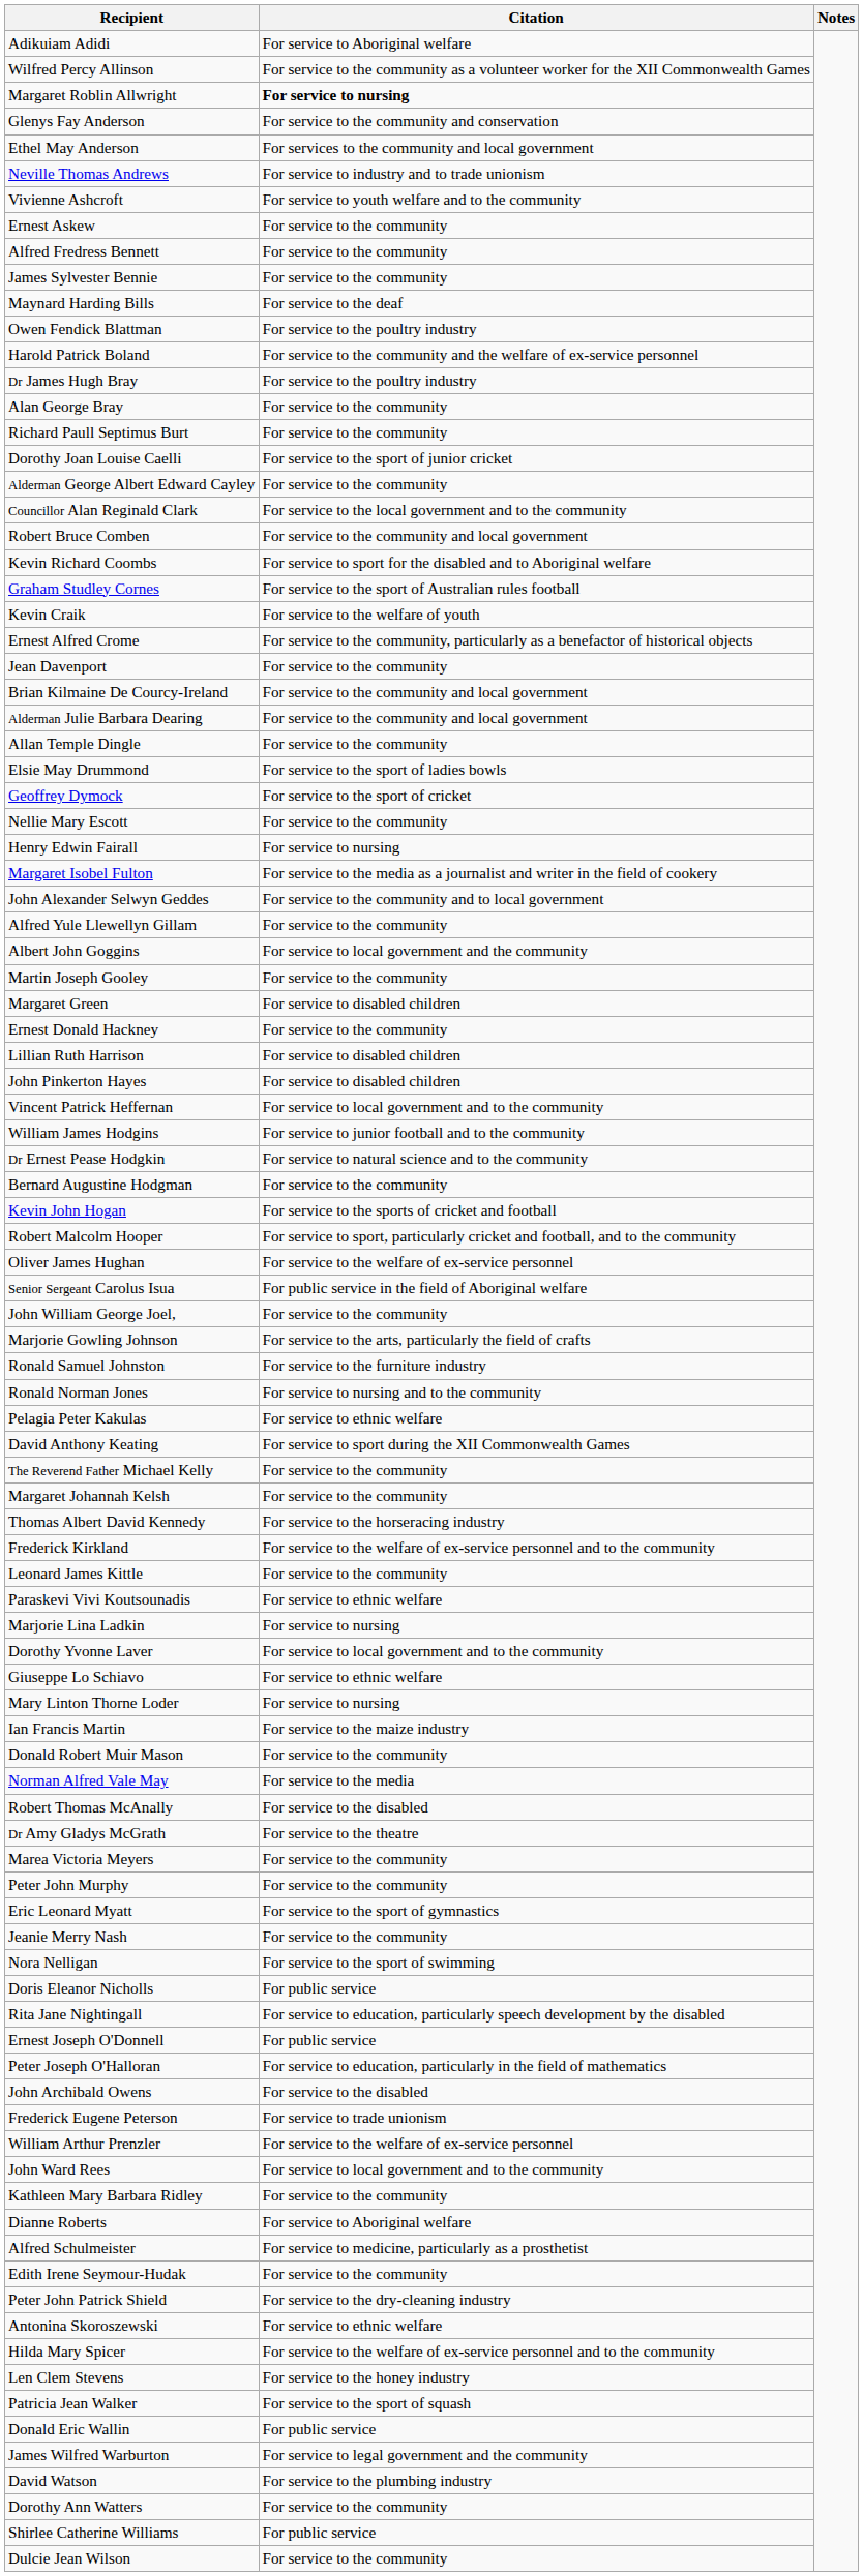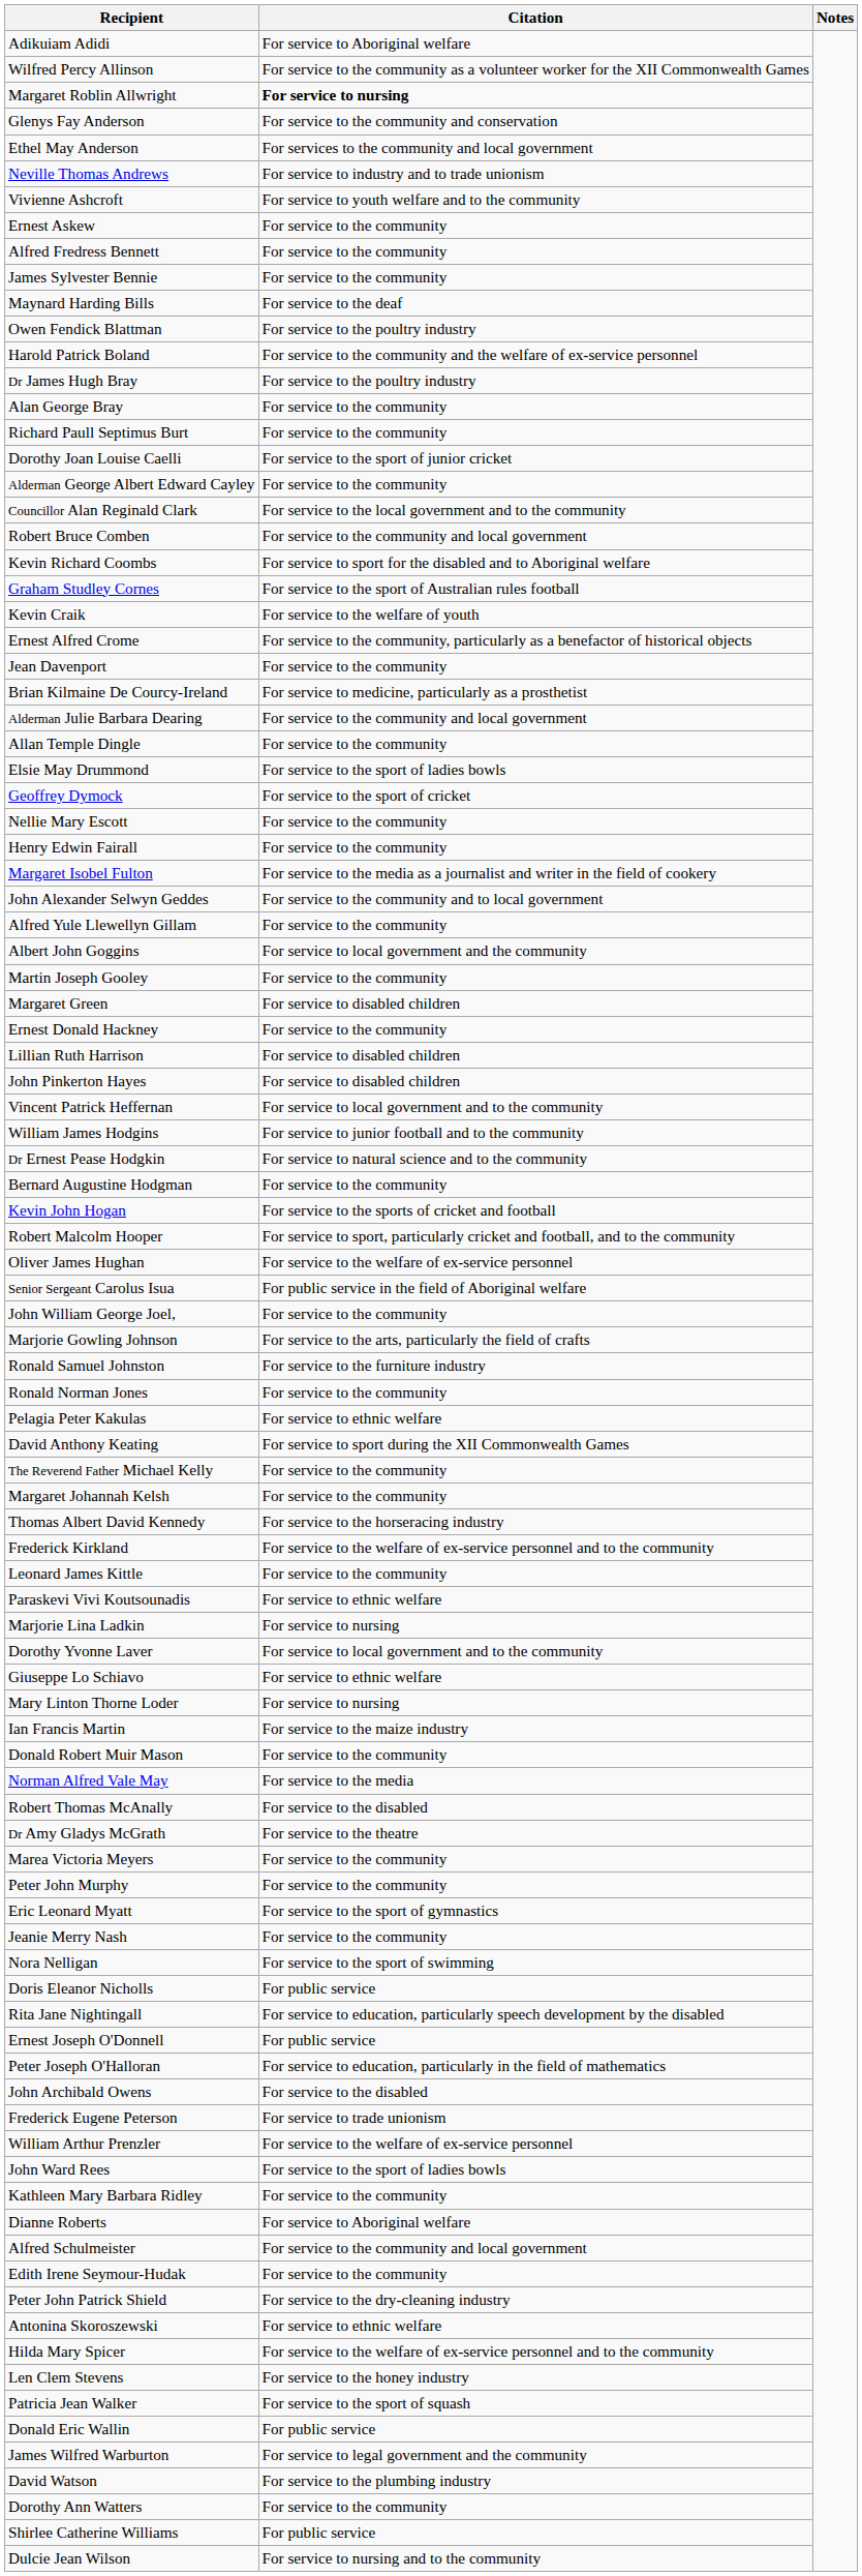Brian Kilmaine De Courcy-Ireland | Citation: For service to the community and local government -> For service to medicine, particularly as a prosthetist
Henry Edwin Fairall | Citation: For service to nursing -> For service to the community
Ronald Norman Jones | Citation: For service to nursing and to the community -> For service to the community
John Ward Rees | Citation: For service to local government and to the community -> For service to the sport of ladies bowls
Alfred Schulmeister | Citation: For service to medicine, particularly as a prosthetist -> For service to the community and local government
Dulcie Jean Wilson | Citation: For service to the community -> For service to nursing and to the community
